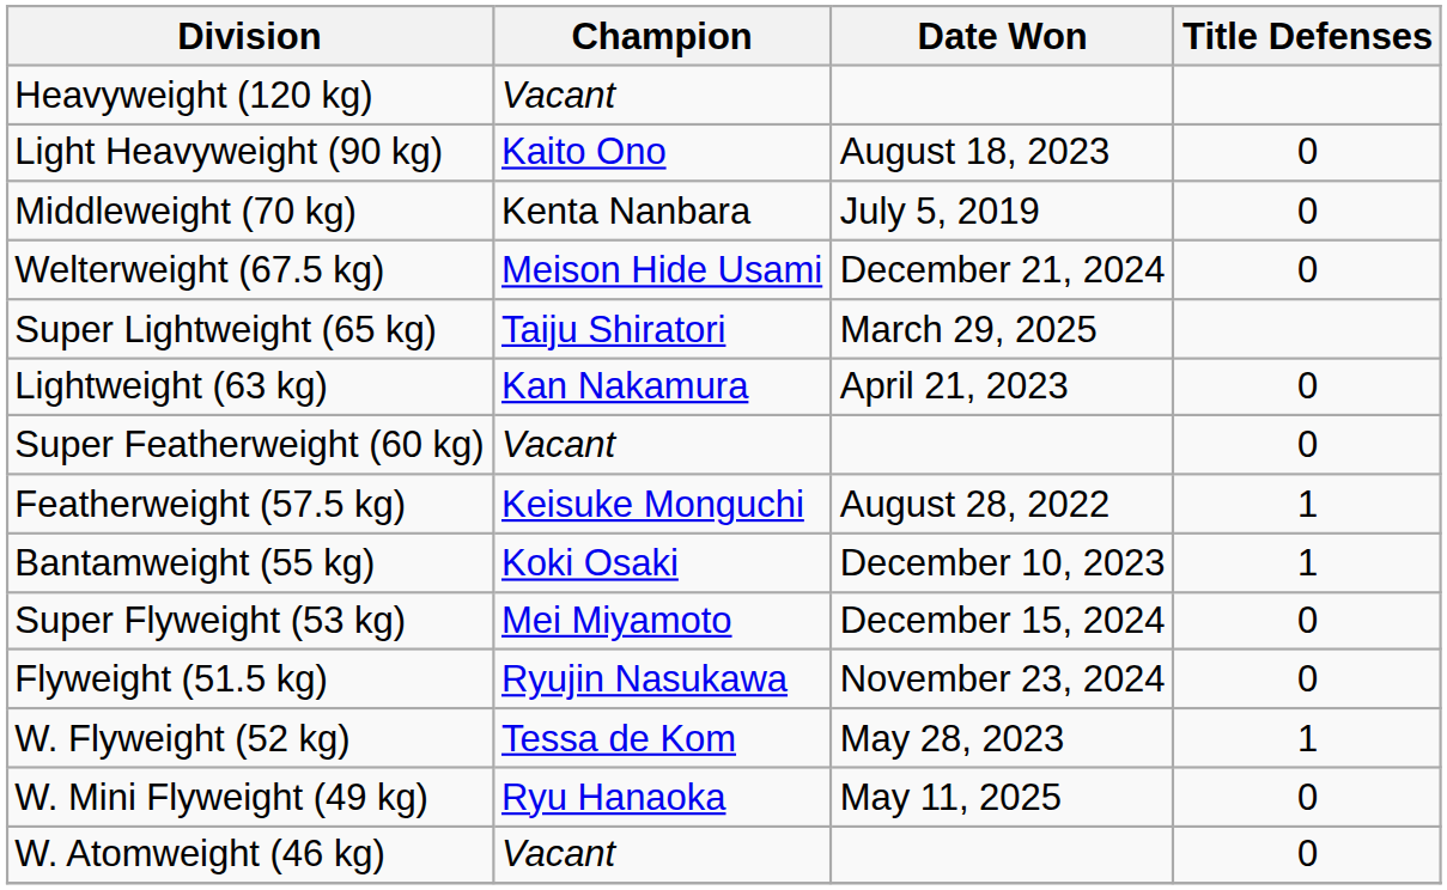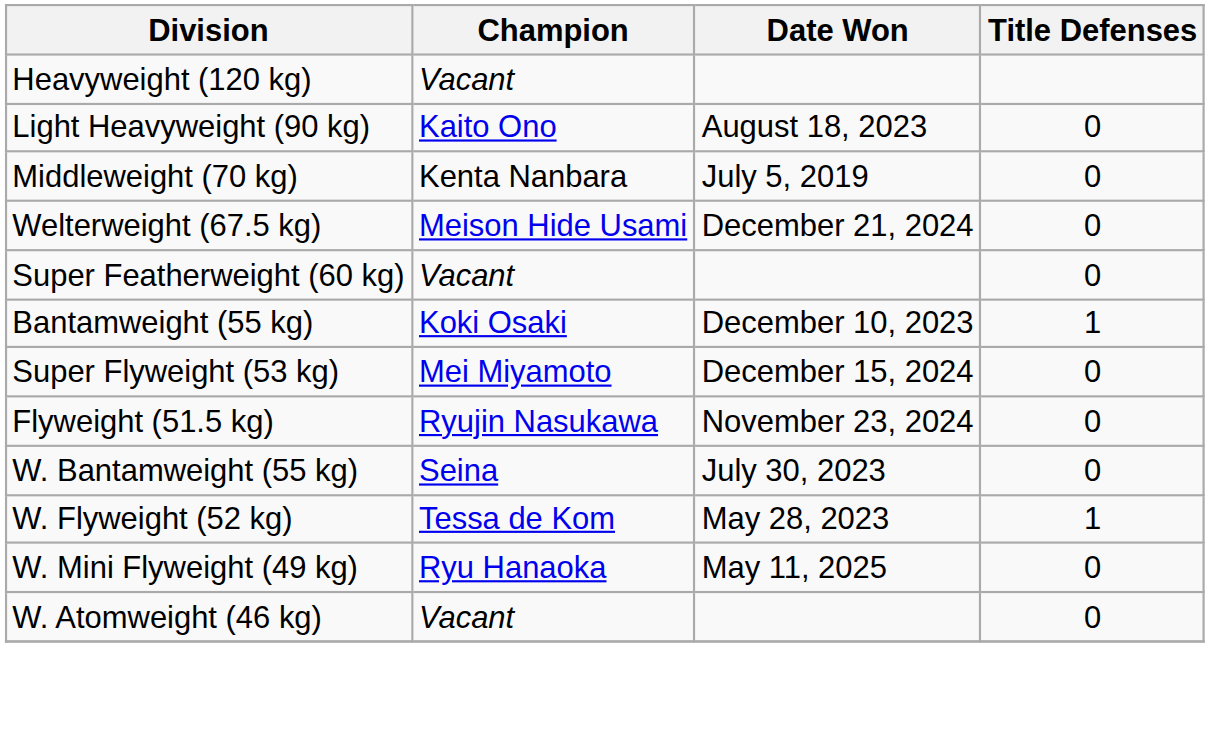- row: Super Lightweight (65 kg) | Taiju Shiratori | March 29, 2025
- row: Lightweight (63 kg) | Kan Nakamura | April 21, 2023 | 0
- row: Featherweight (57.5 kg) | Keisuke Monguchi | August 28, 2022 | 1
+ row: W. Bantamweight (55 kg) | Seina | July 30, 2023 | 0
